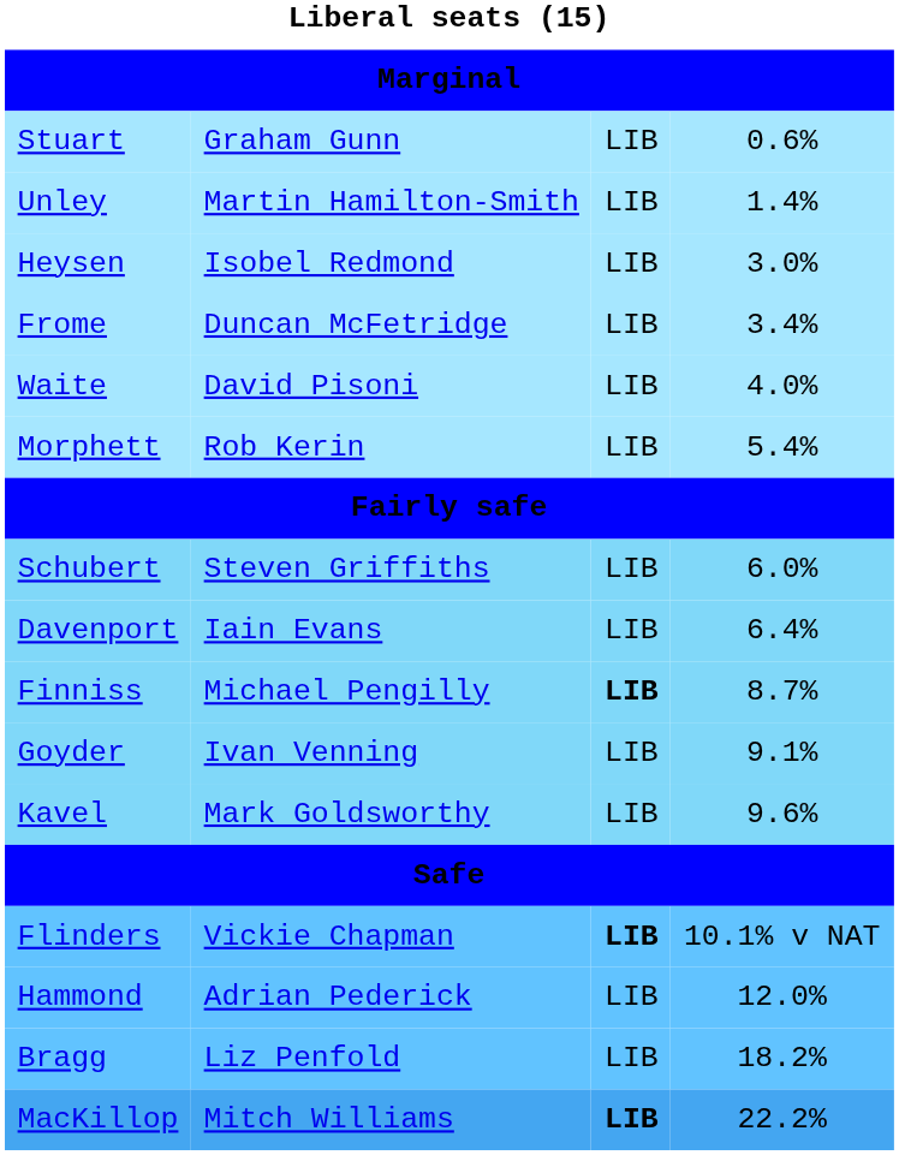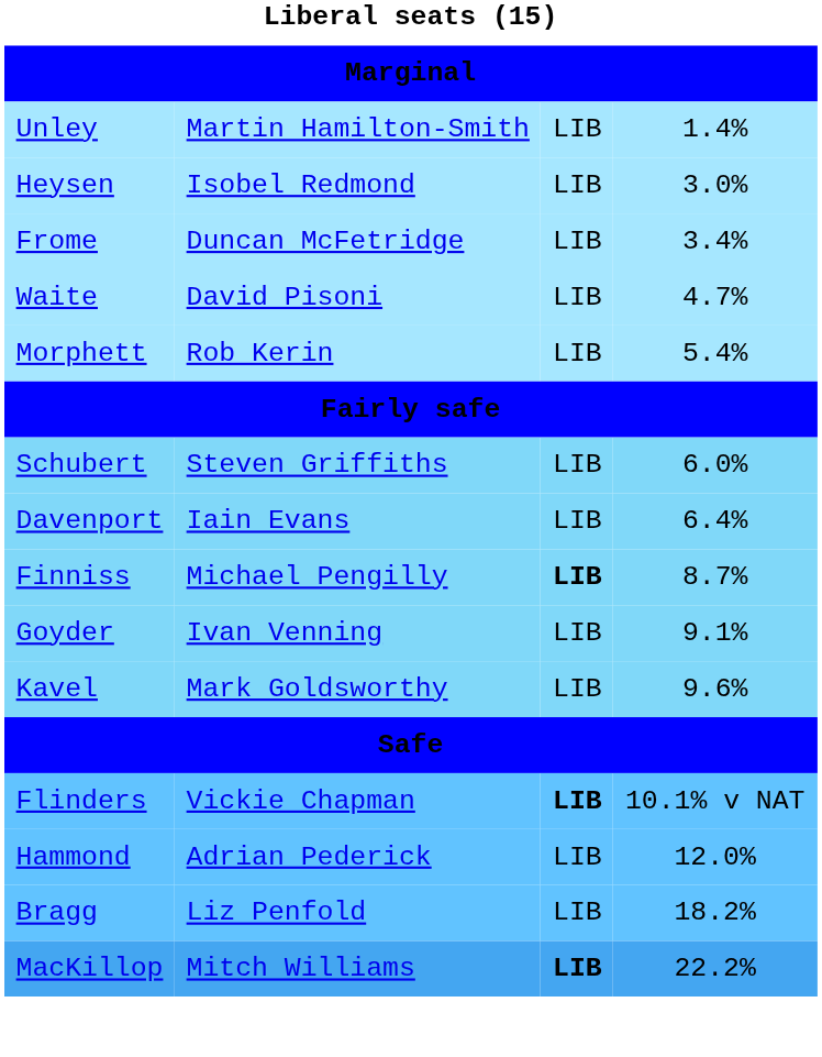- row: Stuart | Graham Gunn | LIB | 0.6%
Waite | column 4: 4.0% -> 4.7%
